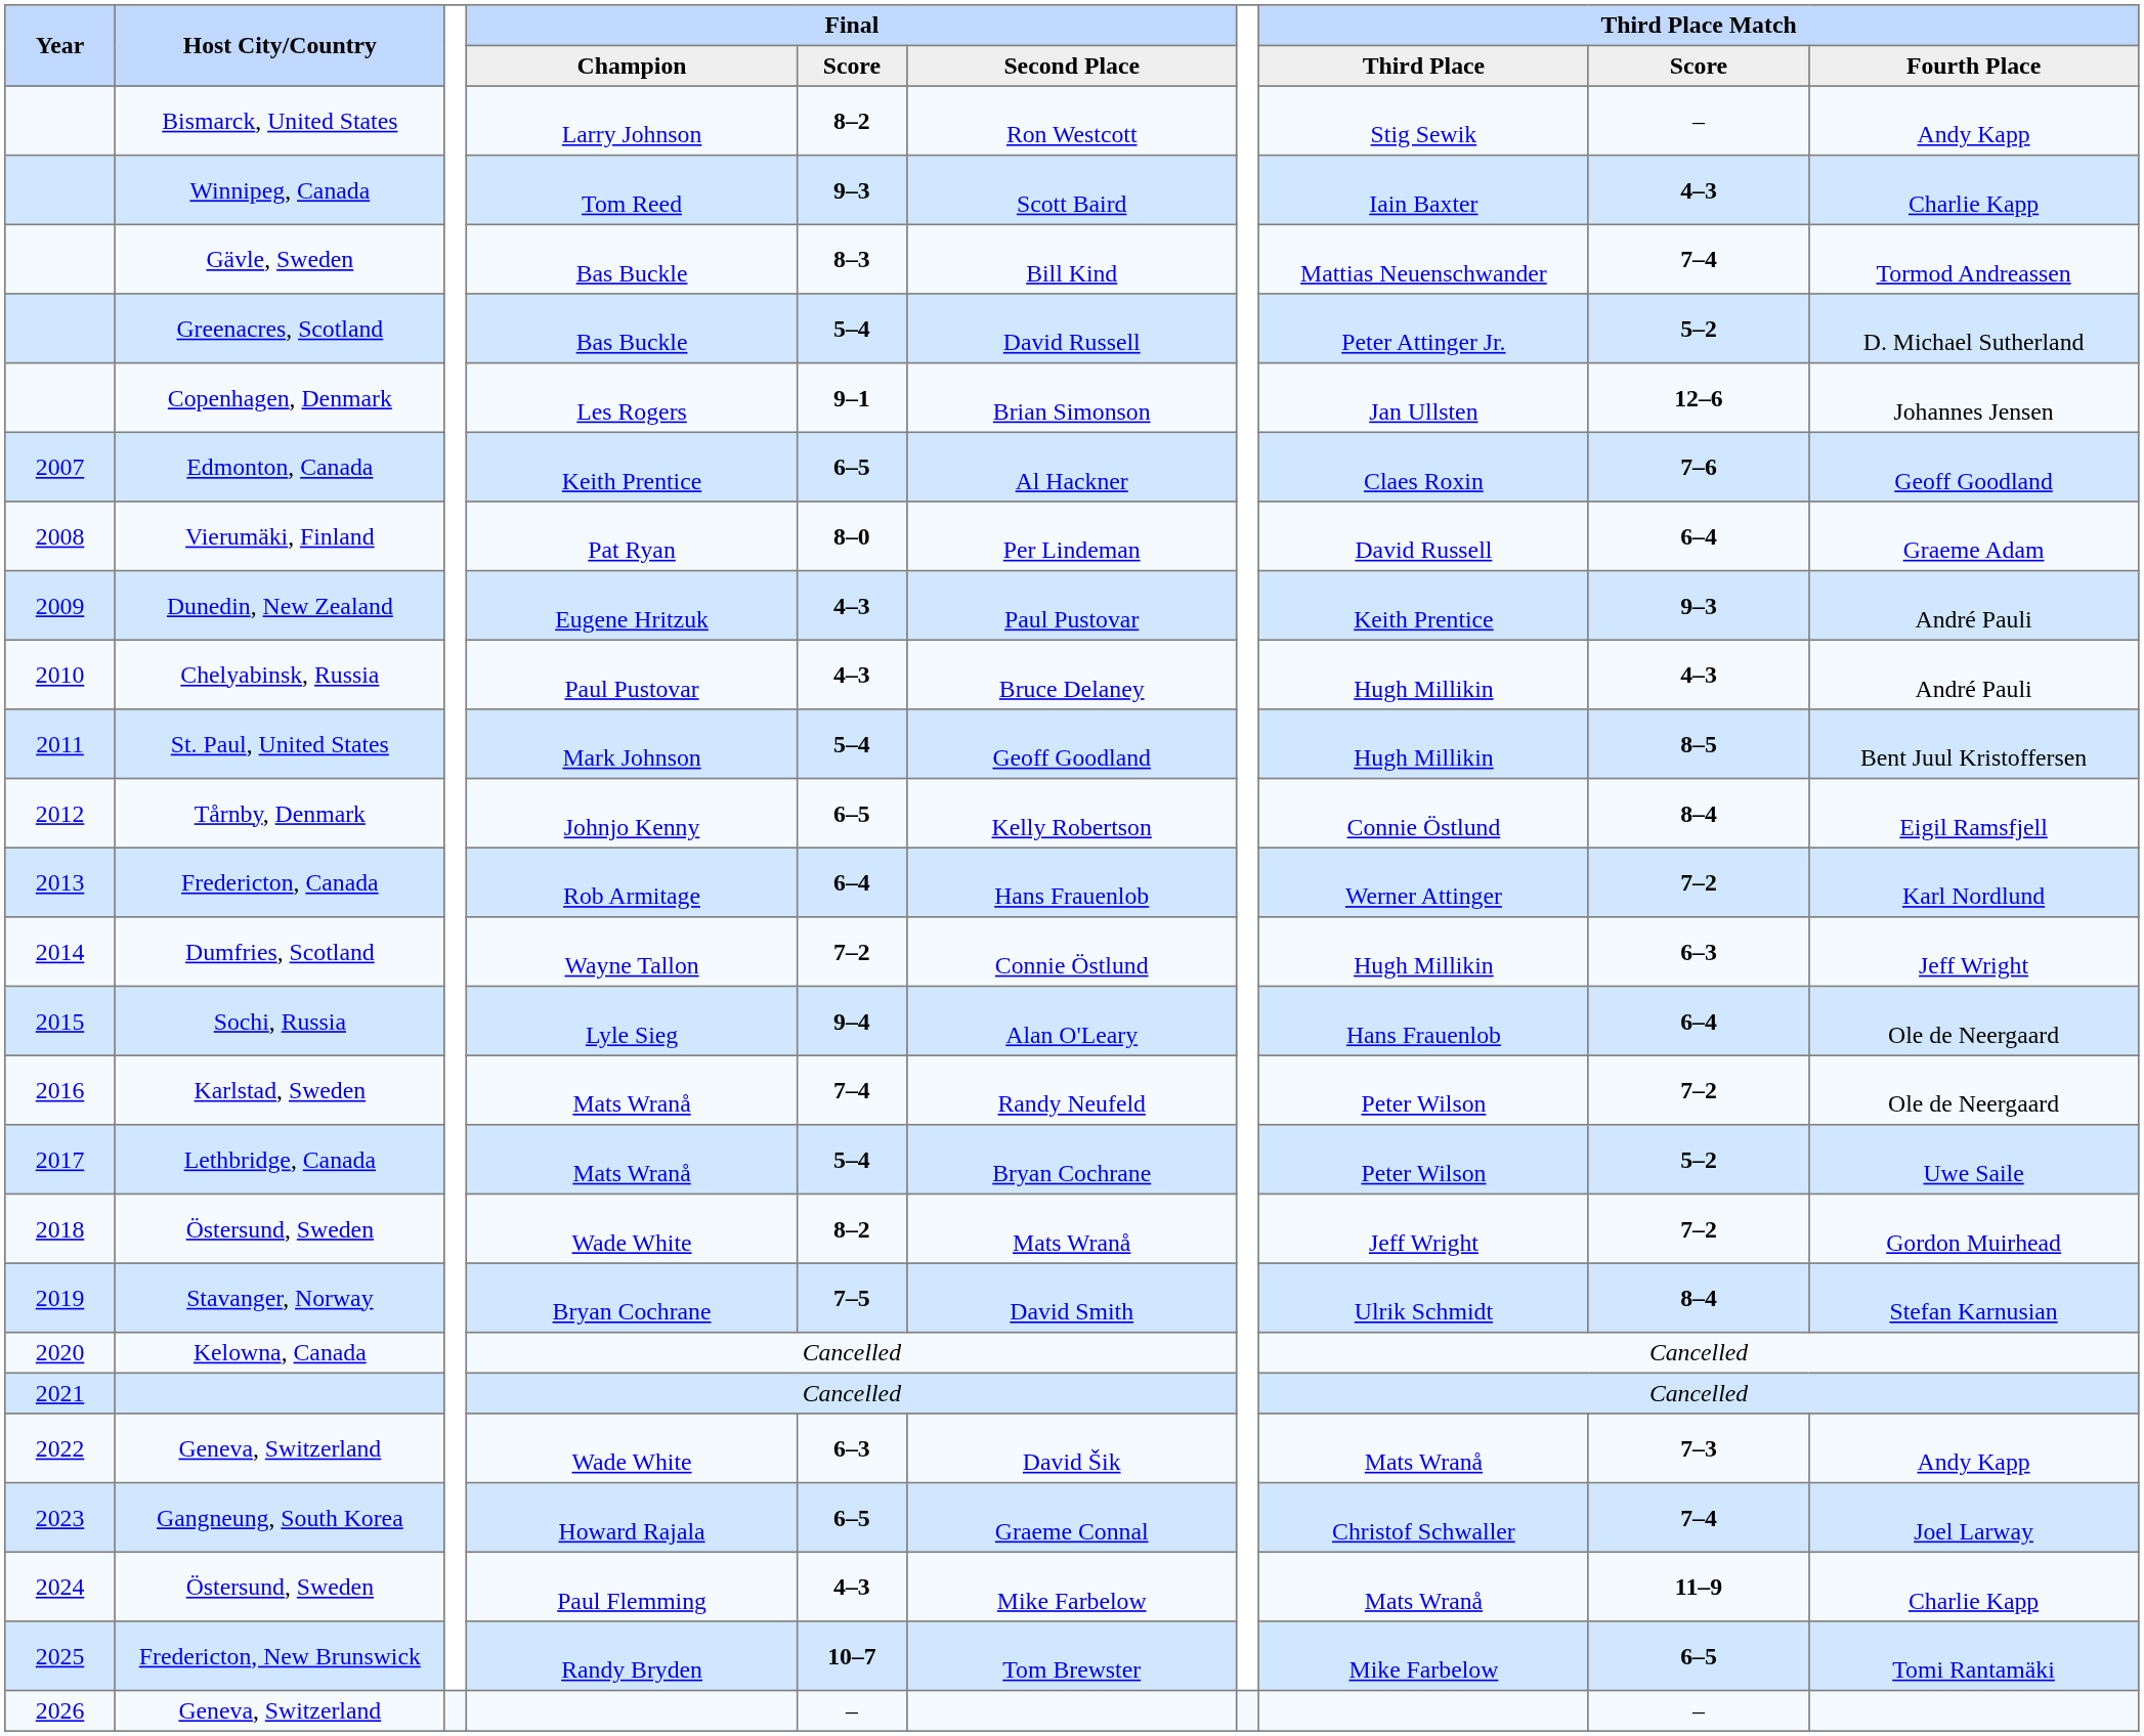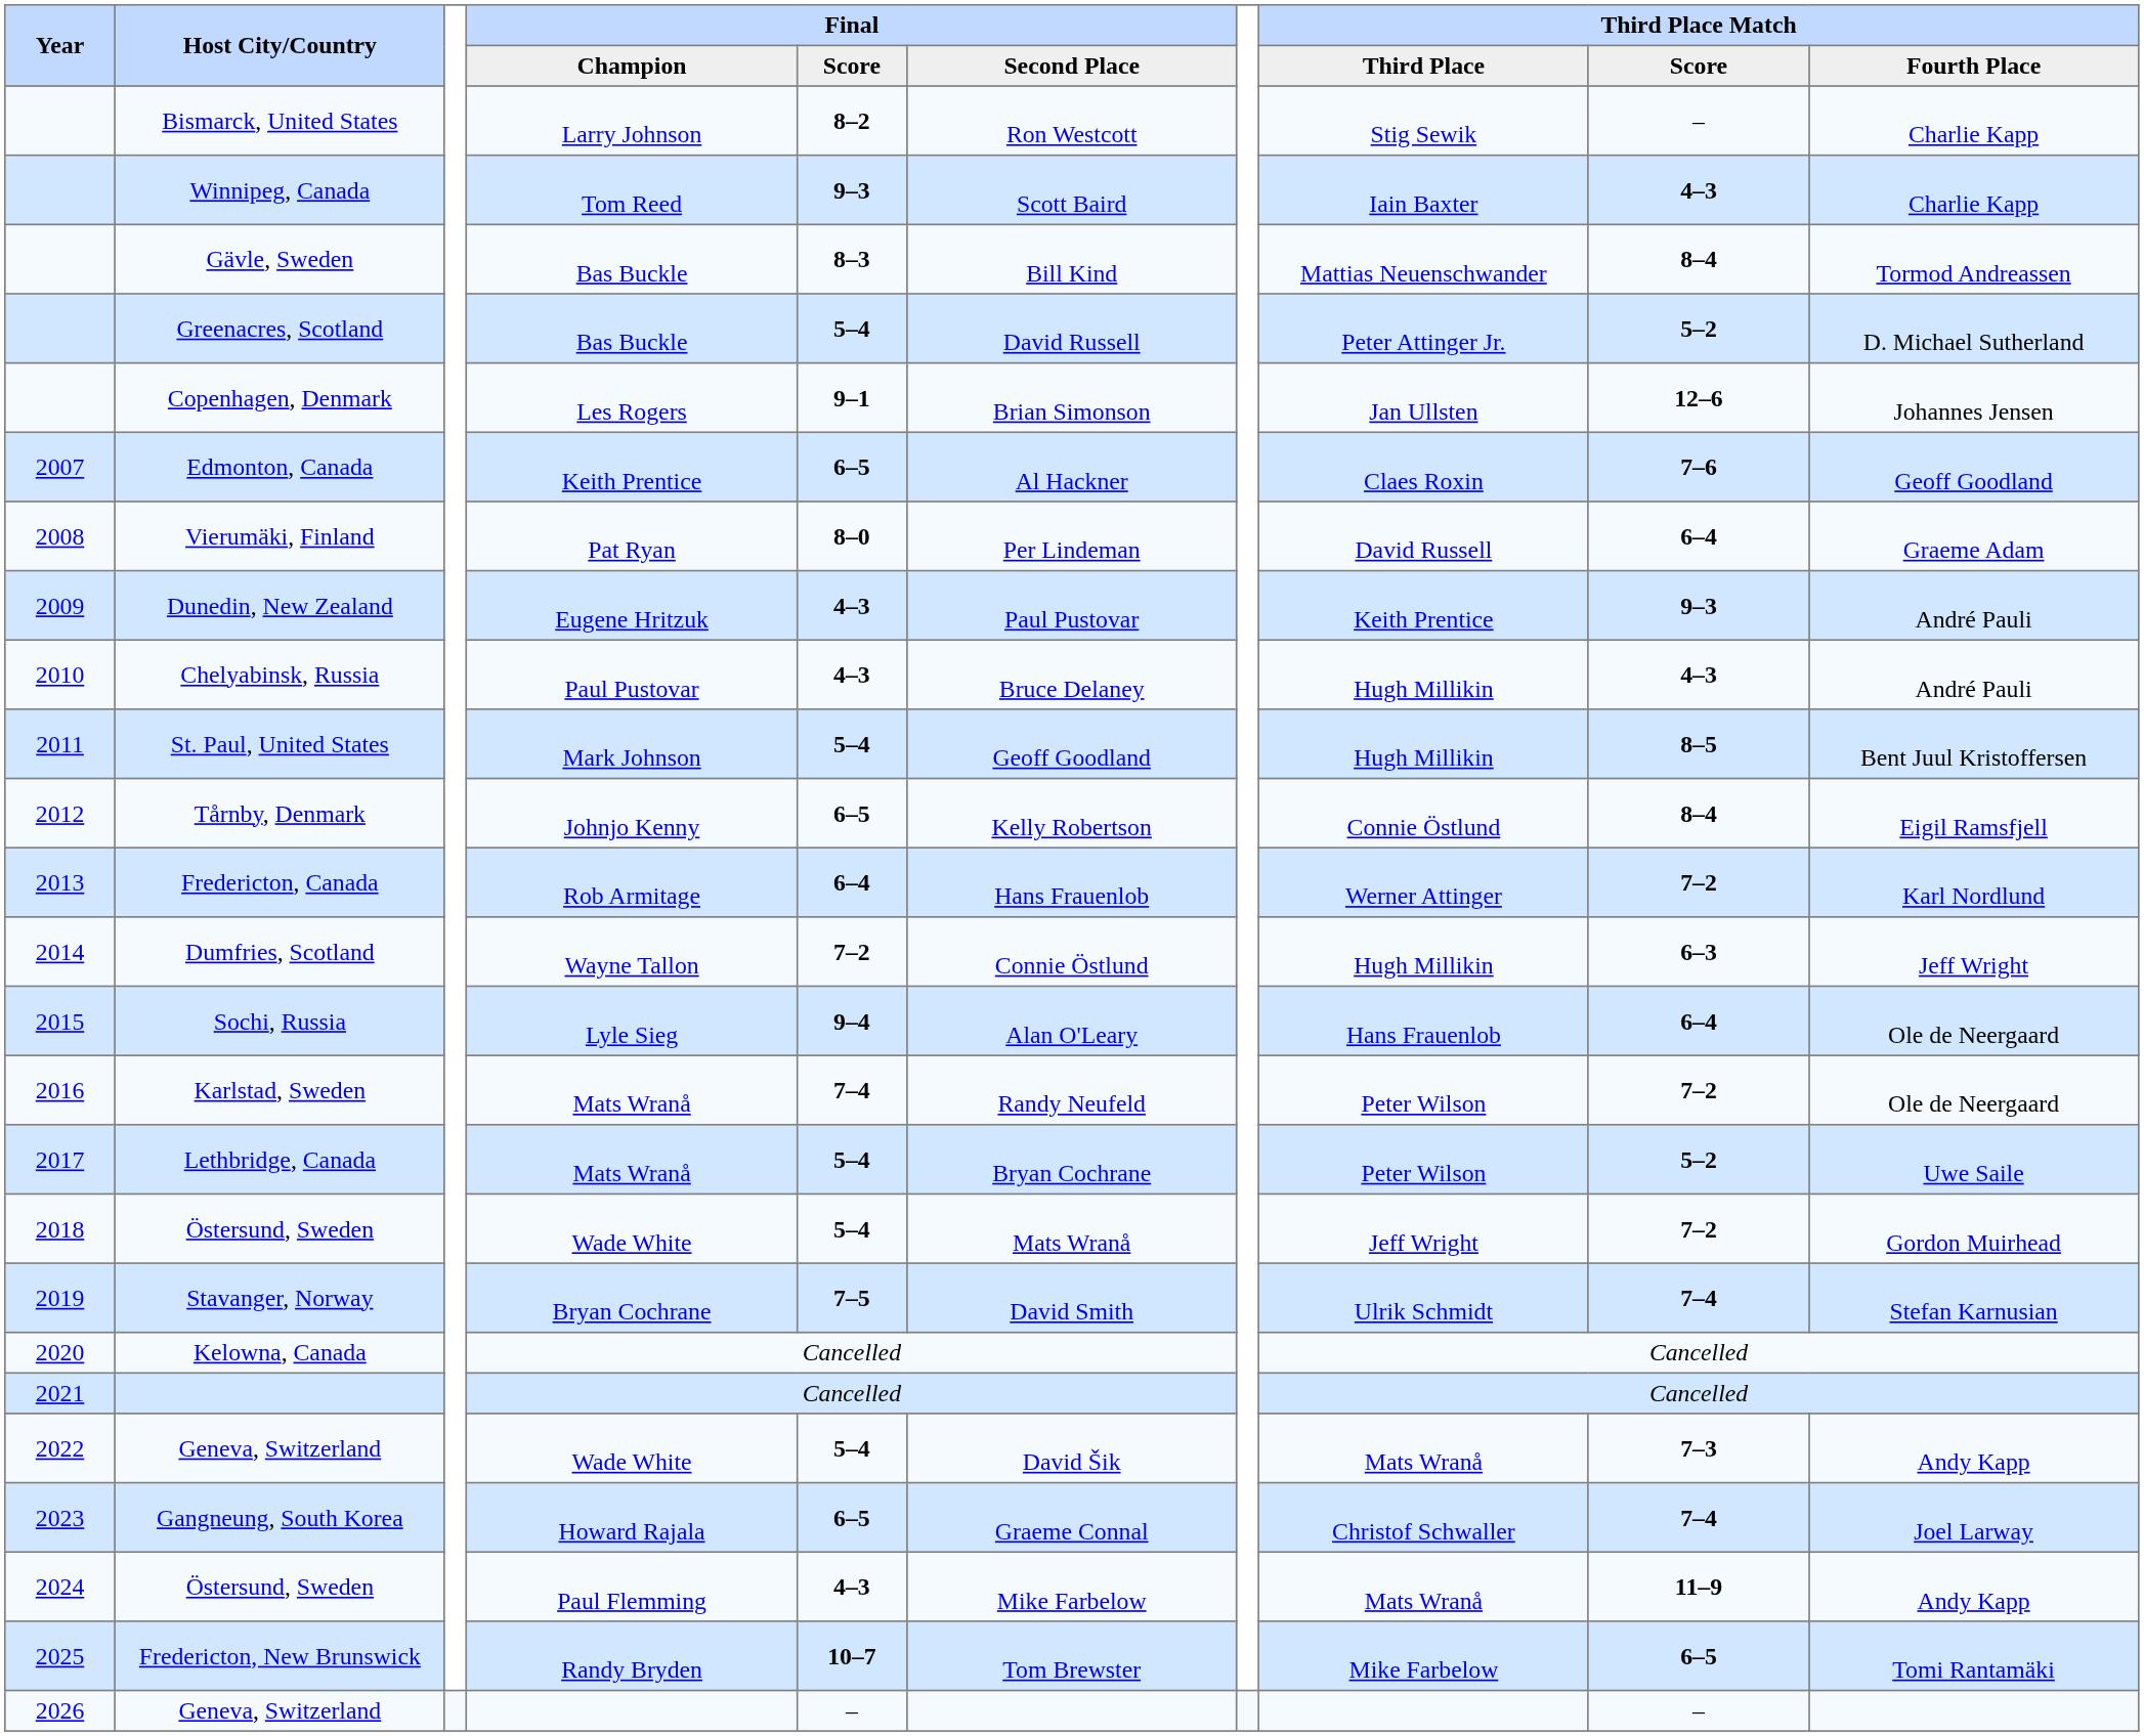Bismarck, United States | Third Place Match / Fourth Place: Andy Kapp -> Charlie Kapp
Gävle, Sweden | Third Place Match / Score: 7–4 -> 8–4
2018 / Östersund, Sweden | Final / Score: 8–2 -> 5–4
Stavanger, Norway | Third Place Match / Score: 8–4 -> 7–4
2022 / Geneva, Switzerland | Final / Score: 6–3 -> 5–4
2024 / Östersund, Sweden | Third Place Match / Fourth Place: Charlie Kapp -> Andy Kapp
